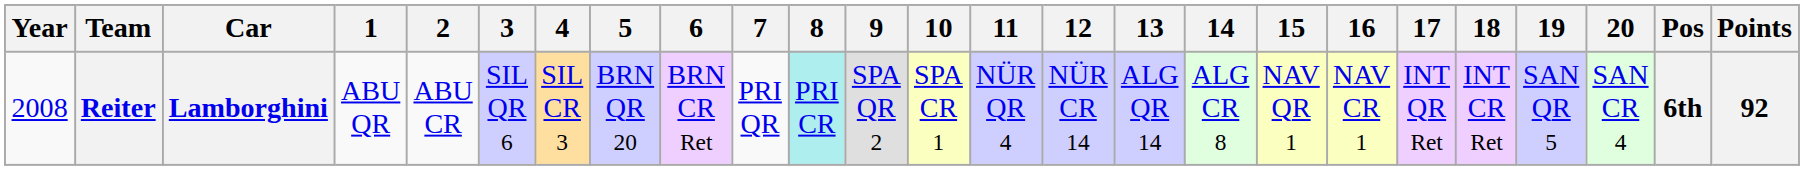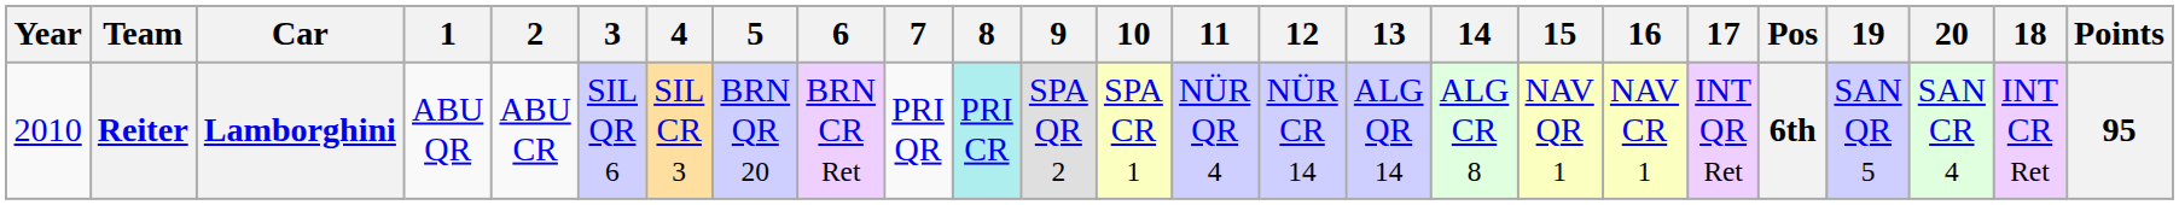columns swapped: 18 <-> Pos
Reiter | Year: 2008 -> 2010
Reiter | Points: 92 -> 95
